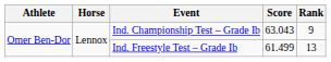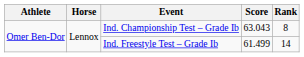Ind. Championship Test – Grade Ib | Rank: 9 -> 8
Ind. Freestyle Test – Grade Ib | Rank: 13 -> 14
